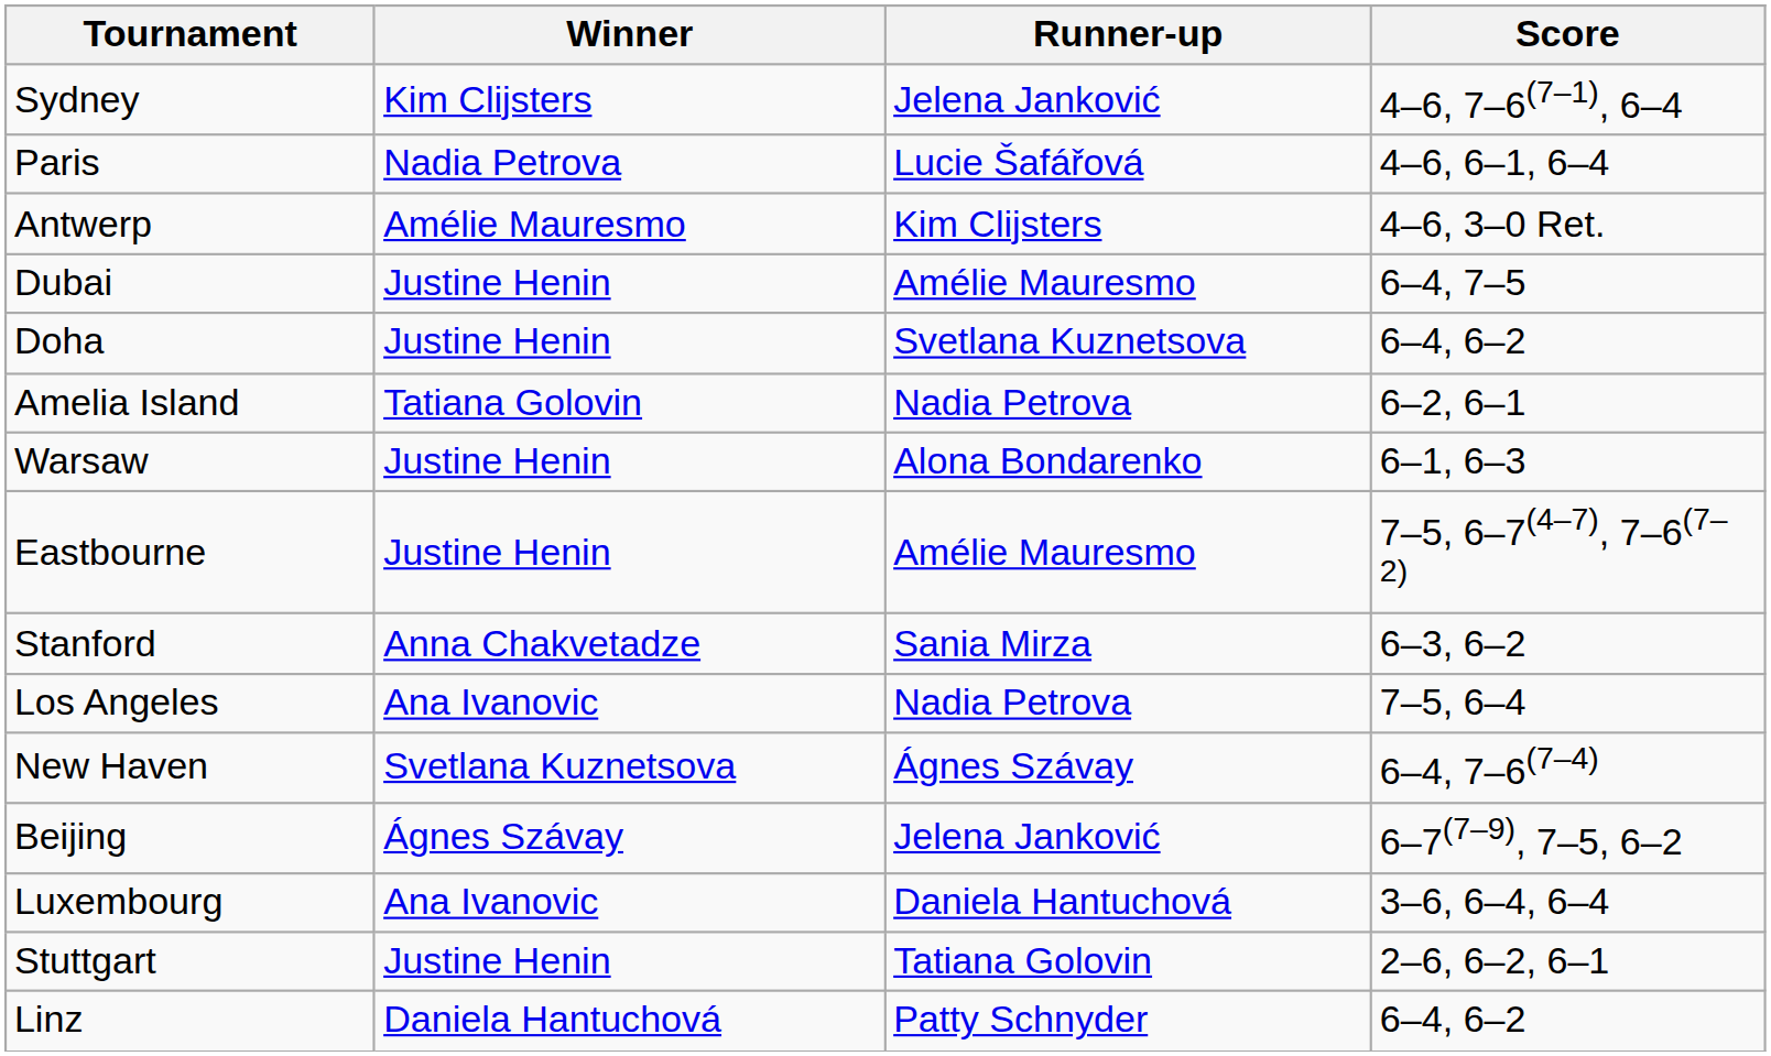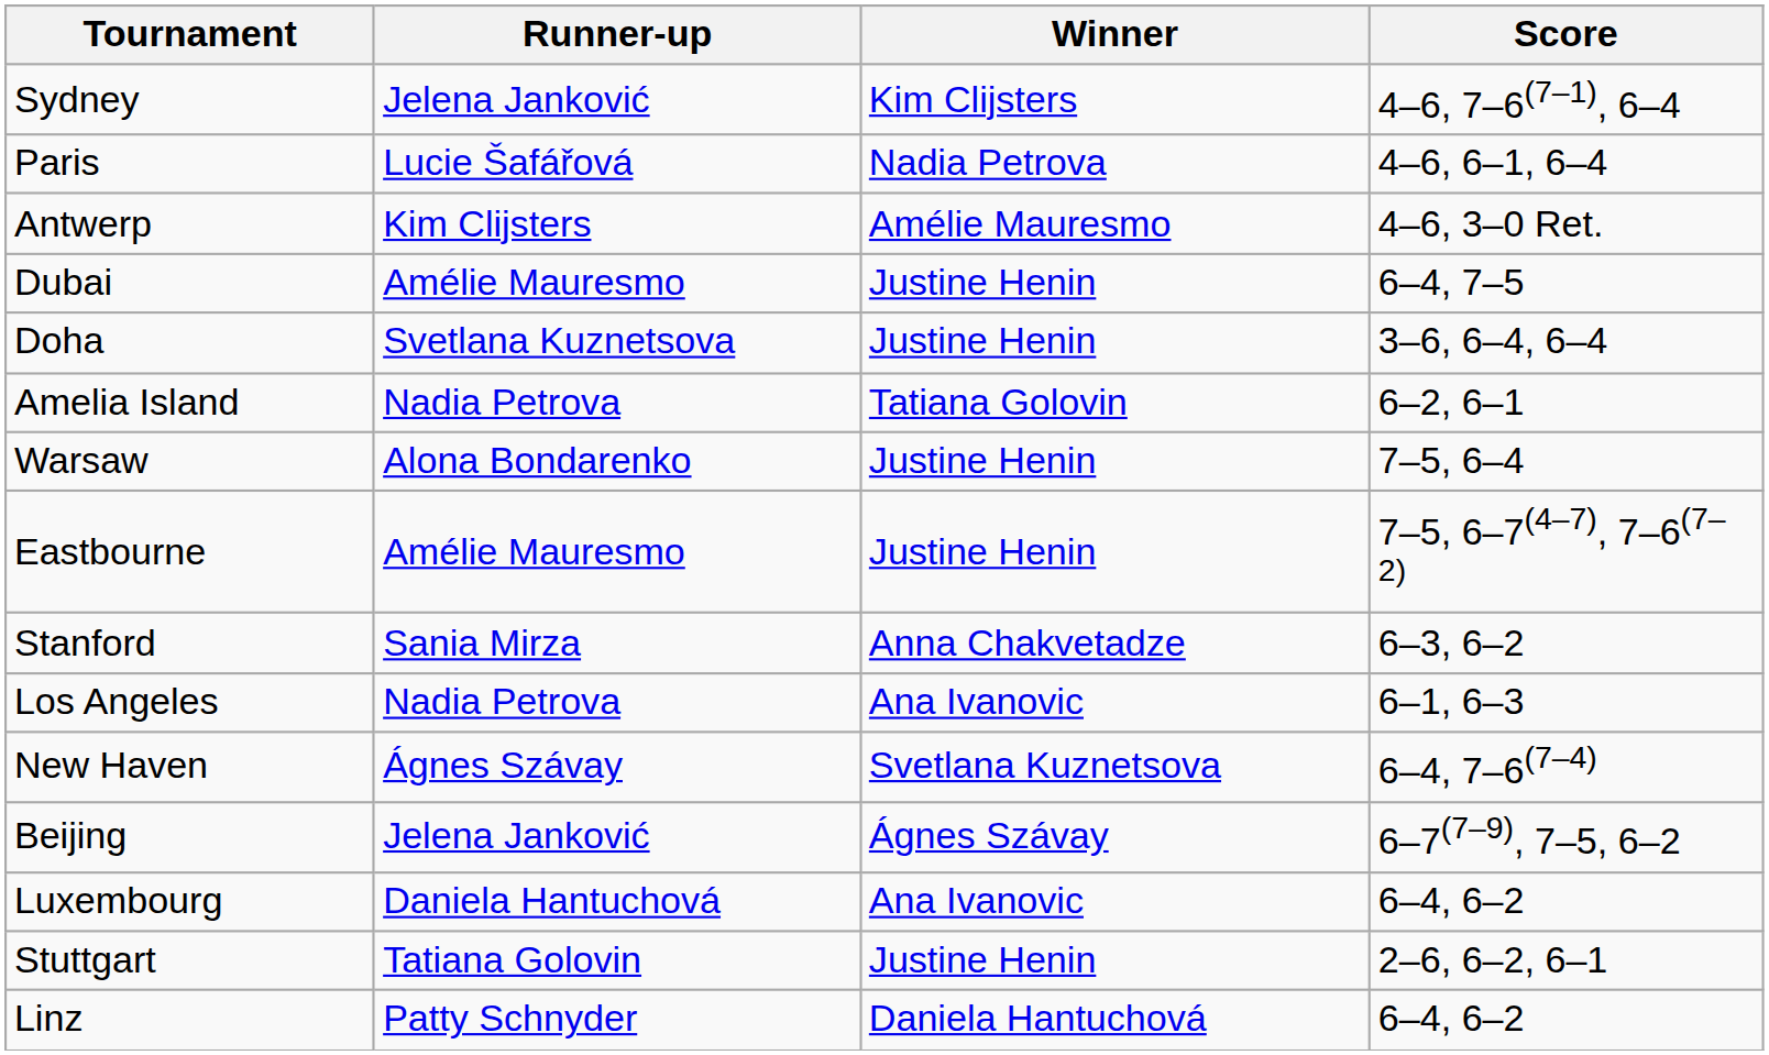columns swapped: Winner <-> Runner-up
Doha | Score: 6–4, 6–2 -> 3–6, 6–4, 6–4
Warsaw | Score: 6–1, 6–3 -> 7–5, 6–4
Los Angeles | Score: 7–5, 6–4 -> 6–1, 6–3
Luxembourg | Score: 3–6, 6–4, 6–4 -> 6–4, 6–2
